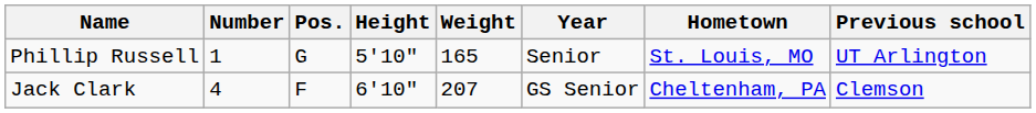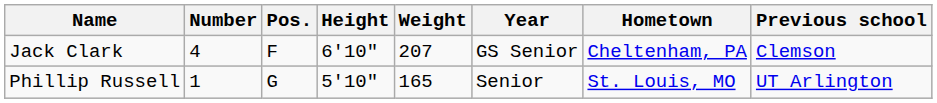rows swapped: Phillip Russell <-> Jack Clark
